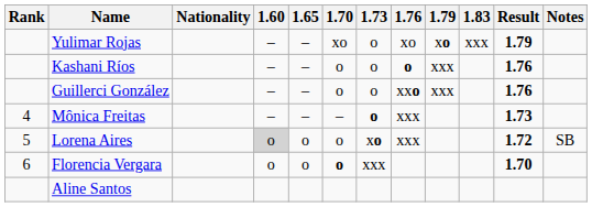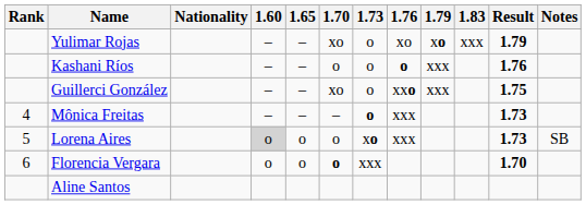Guillerci González | 1.70: o -> xo
Guillerci González | Result: 1.76 -> 1.75
Lorena Aires | Result: 1.72 -> 1.73
